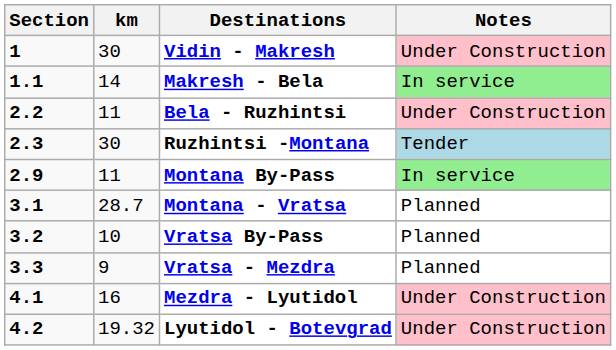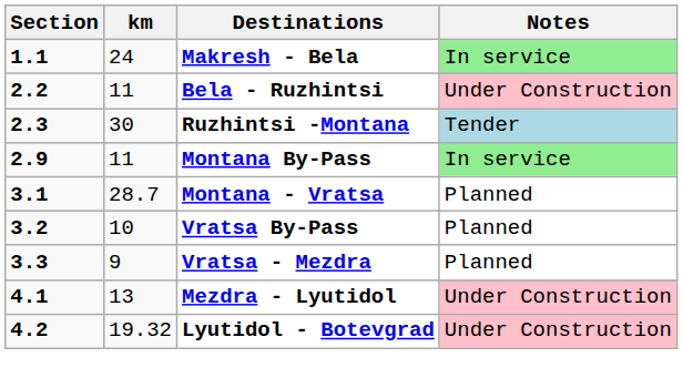- row: 1 | 30 | Vidin - Makresh | Under Construction
Makresh - Bela | km: 14 -> 24
Mezdra - Lyutidol | km: 16 -> 13
